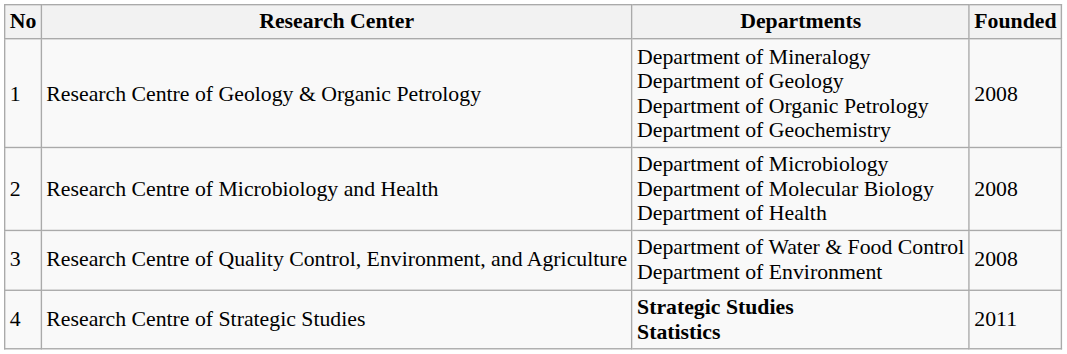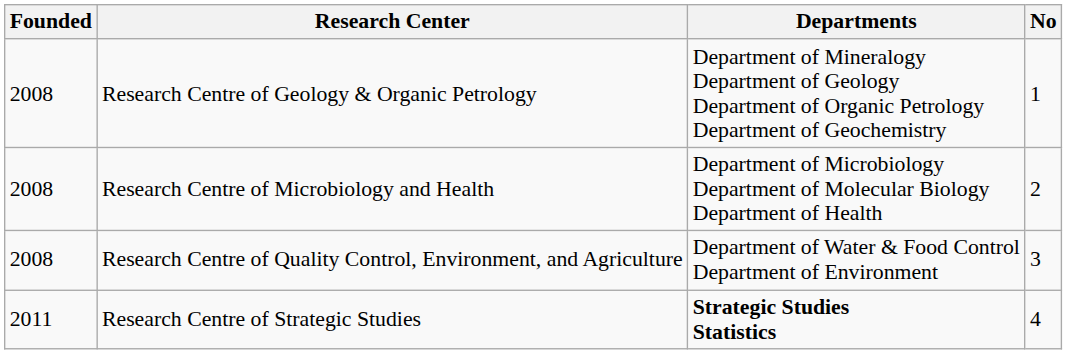columns swapped: No <-> Founded
